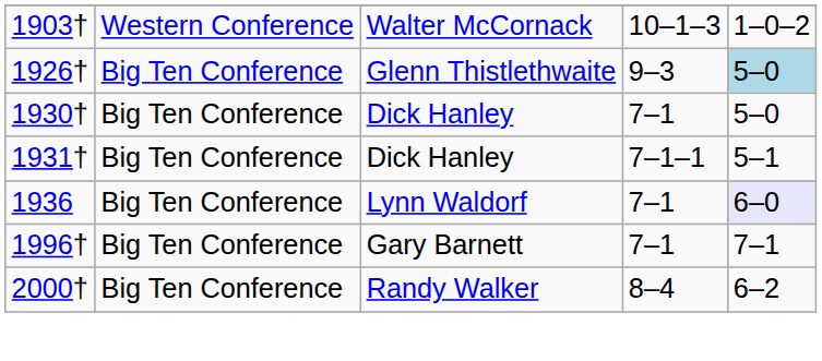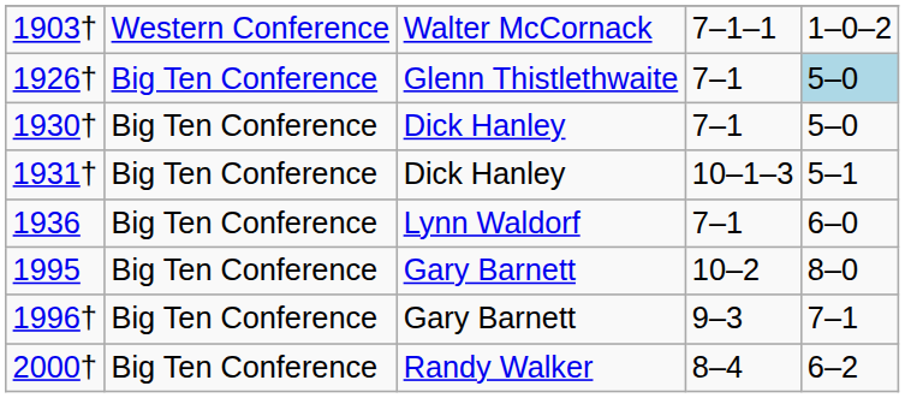1903† | column 4: 10–1–3 -> 7–1–1
1926† | column 4: 9–3 -> 7–1
1931† | column 4: 7–1–1 -> 10–1–3
1936 | column 5: lavender background -> no background
+ row: 1995 | Big Ten Conference | Gary Barnett | 10–2 | 8–0
1996† | column 4: 7–1 -> 9–3
